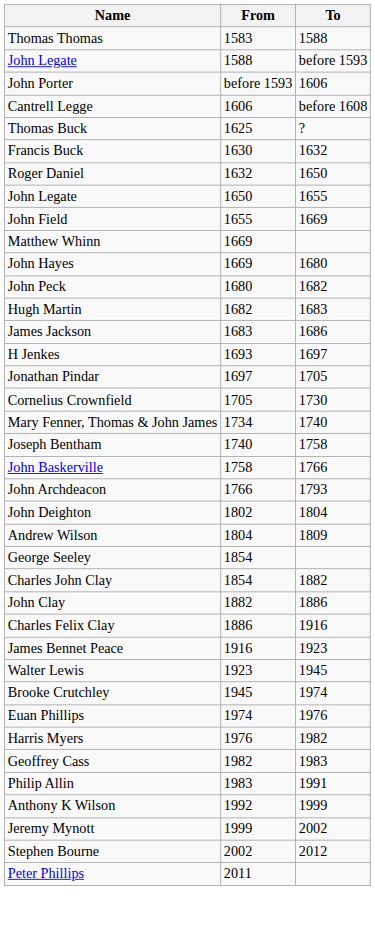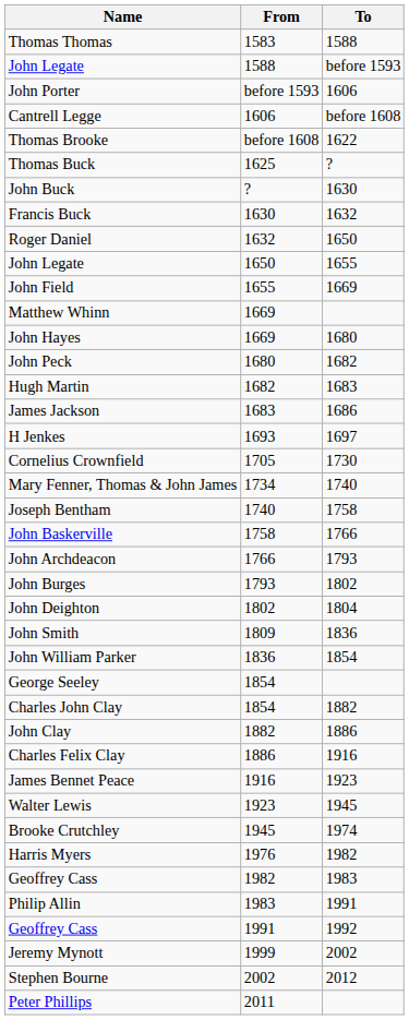+ row: Thomas Brooke | before 1608 | 1622
+ row: John Buck | ? | 1630
- row: Jonathan Pindar | 1697 | 1705
+ row: John Burges | 1793 | 1802
- row: Andrew Wilson | 1804 | 1809
+ row: John Smith | 1809 | 1836
+ row: John William Parker | 1836 | 1854
- row: Euan Phillips | 1974 | 1976
+ row: Geoffrey Cass | 1991 | 1992
- row: Anthony K Wilson | 1992 | 1999
